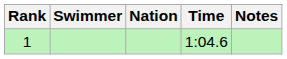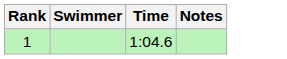- column: Nation
